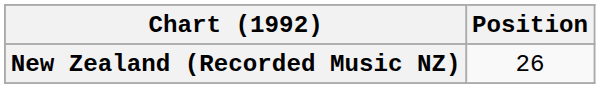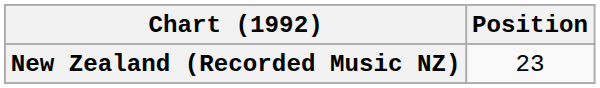New Zealand (Recorded Music NZ) | Position: 26 -> 23
